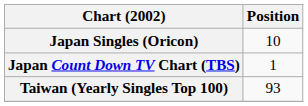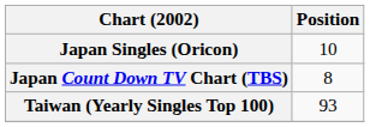Japan Count Down TV Chart (TBS) | Position: 1 -> 8
